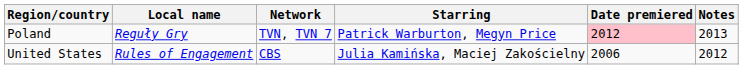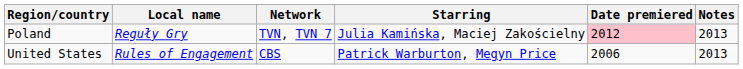Poland | Starring: Patrick Warburton, Megyn Price -> Julia Kamińska, Maciej Zakościelny
United States | Starring: Julia Kamińska, Maciej Zakościelny -> Patrick Warburton, Megyn Price
United States | Notes: 2012 -> 2013
